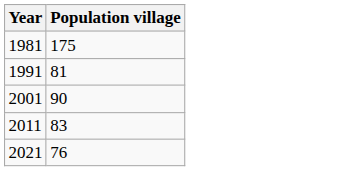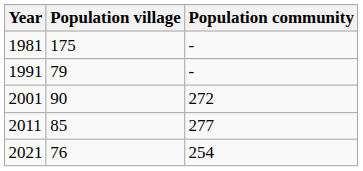+ column: Population community | - | - | 272 | 277 | 254
1991 | Population village: 81 -> 79
2011 | Population village: 83 -> 85
